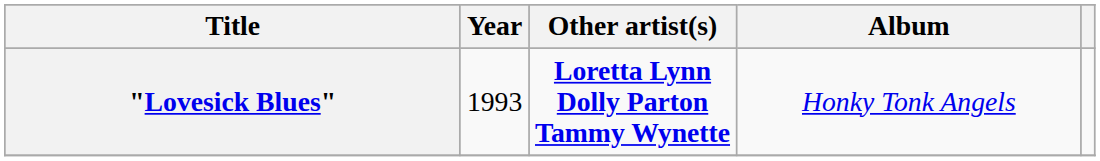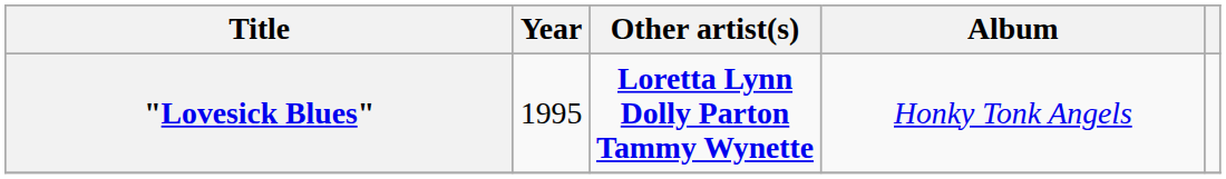"Lovesick Blues" | Year: 1993 -> 1995
